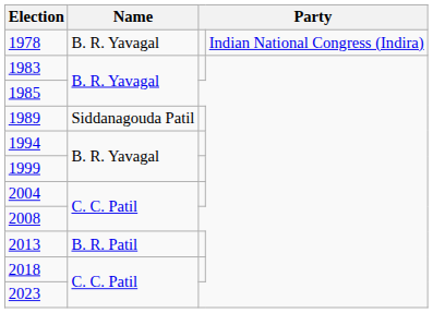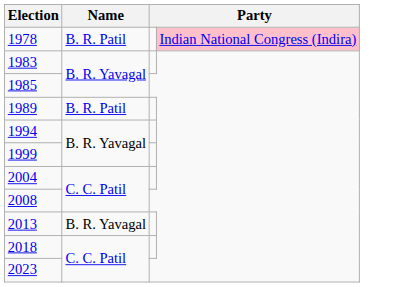1978 | Name: B. R. Yavagal -> B. R. Patil
1978 | column 4: no background -> pink background
1989 | Name: Siddanagouda Patil -> B. R. Patil
2013 | Name: B. R. Patil -> B. R. Yavagal
